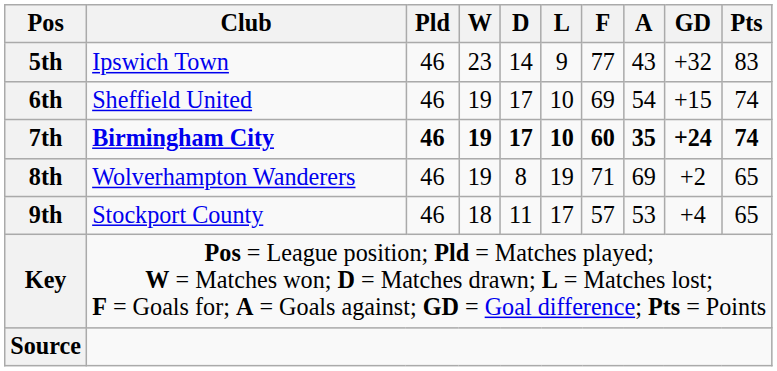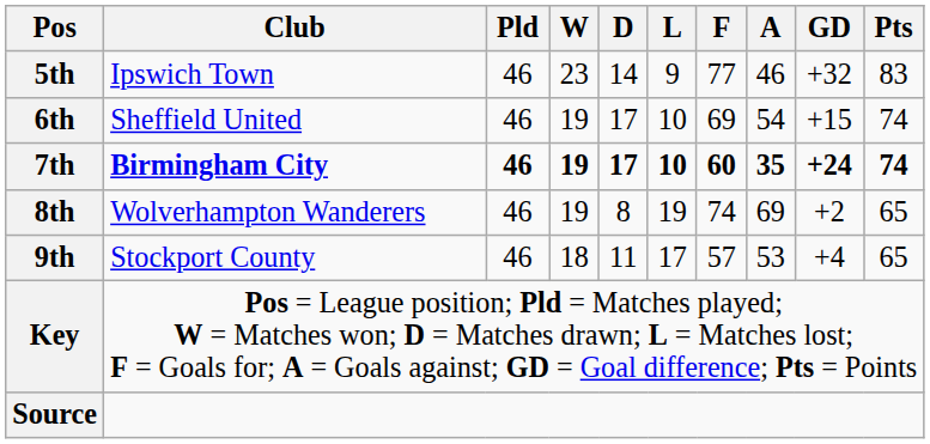5th | A: 43 -> 46
8th | F: 71 -> 74
